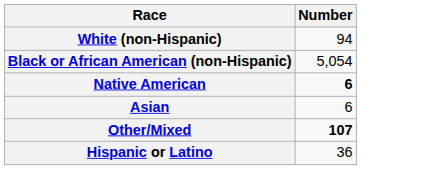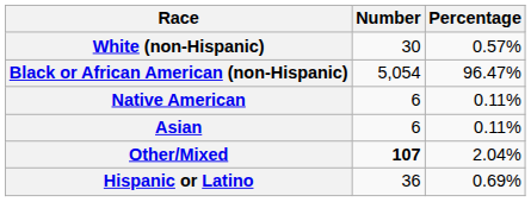+ column: Percentage | 0.57% | 96.47% | 0.11% | 0.11% | 2.04% | 0.69%
White (non-Hispanic) | Number: 94 -> 30
Native American | Number: bold -> normal
